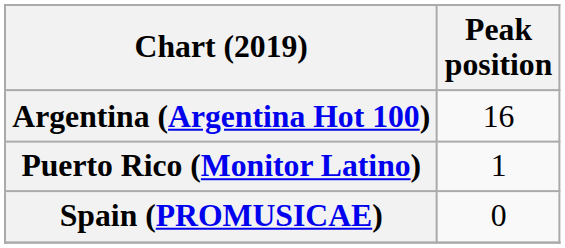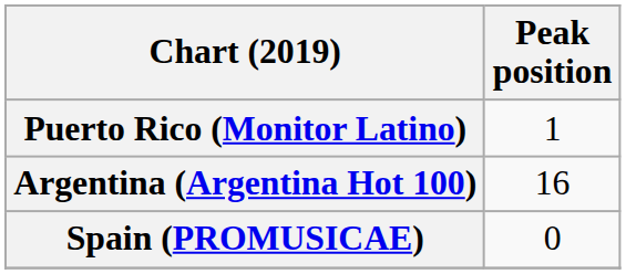rows swapped: Argentina (Argentina Hot 100) <-> Puerto Rico (Monitor Latino)
